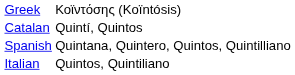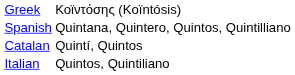rows swapped: Spanish <-> Catalan
